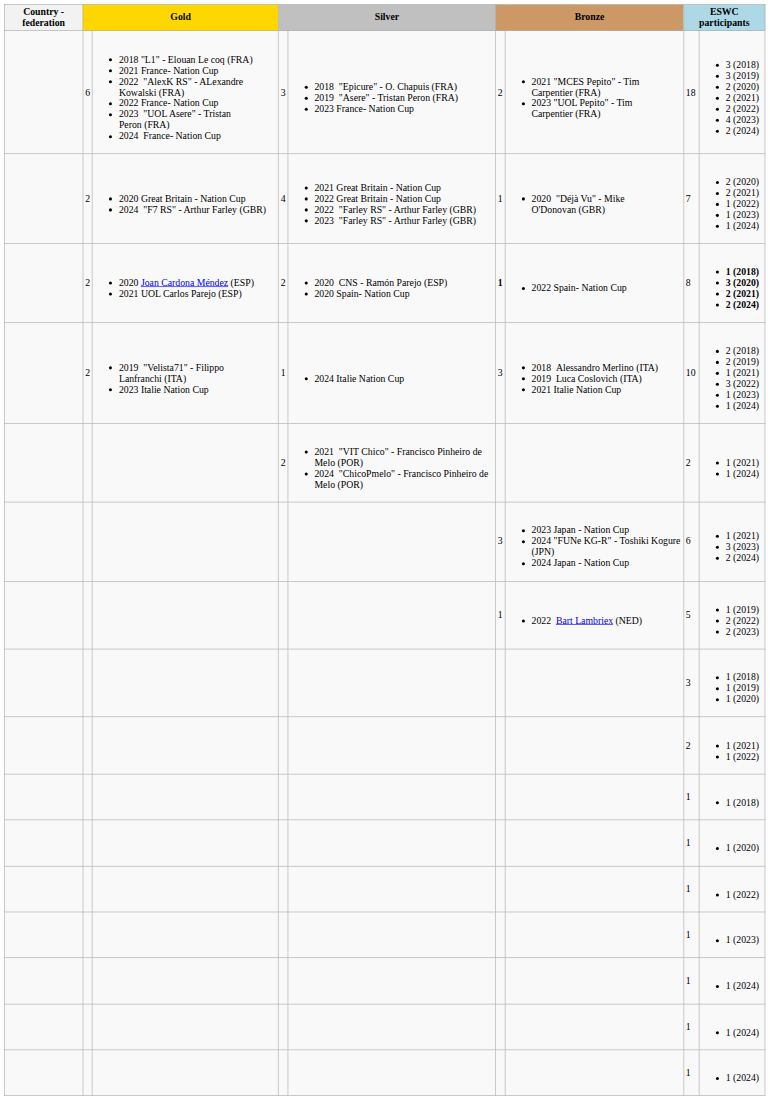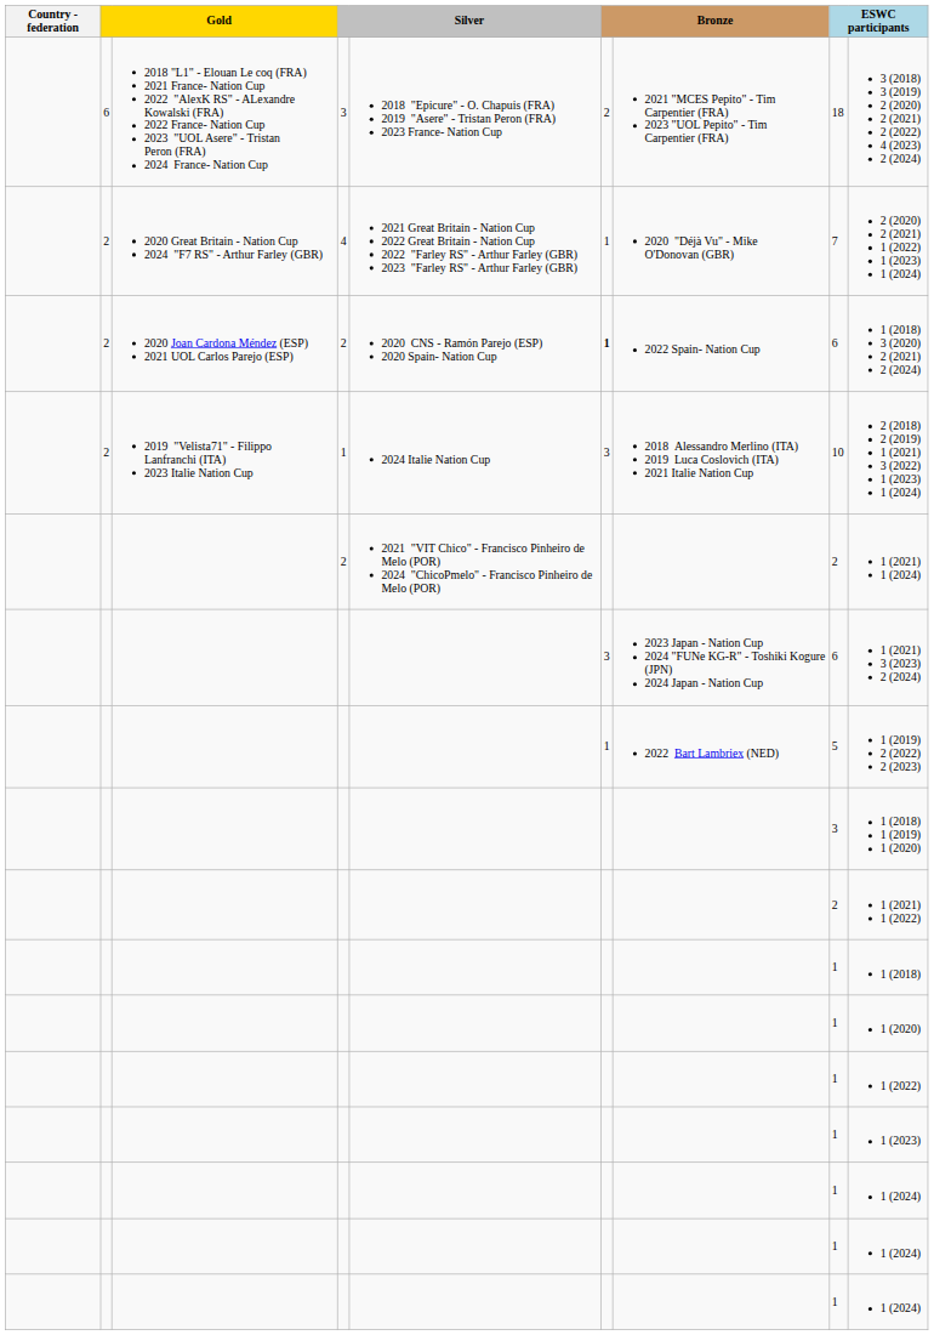2020 Joan Cardona Méndez (ESP) 2021 UOL Carlos Parejo (ESP) | column 8: 8 -> 6
2020 Joan Cardona Méndez (ESP) 2021 UOL Carlos Parejo (ESP) | column 9: bold -> normal
